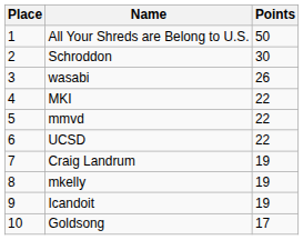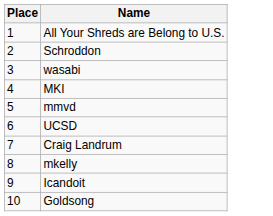- column: Points | 50 | 30 | 26 | 22 | 22 | 22 | 19 | 19 | 19 | 17
